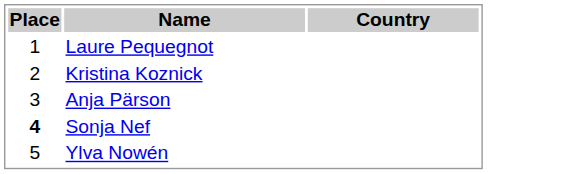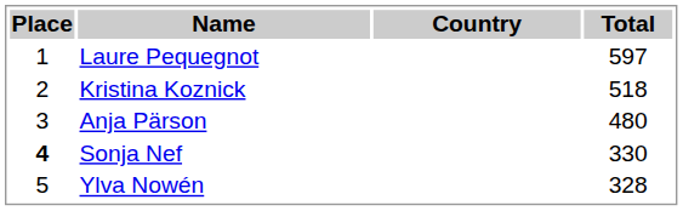+ column: Total | 597 | 518 | 480 | 330 | 328
